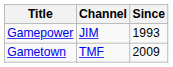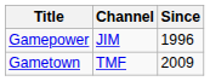Gamepower | Since: 1993 -> 1996
